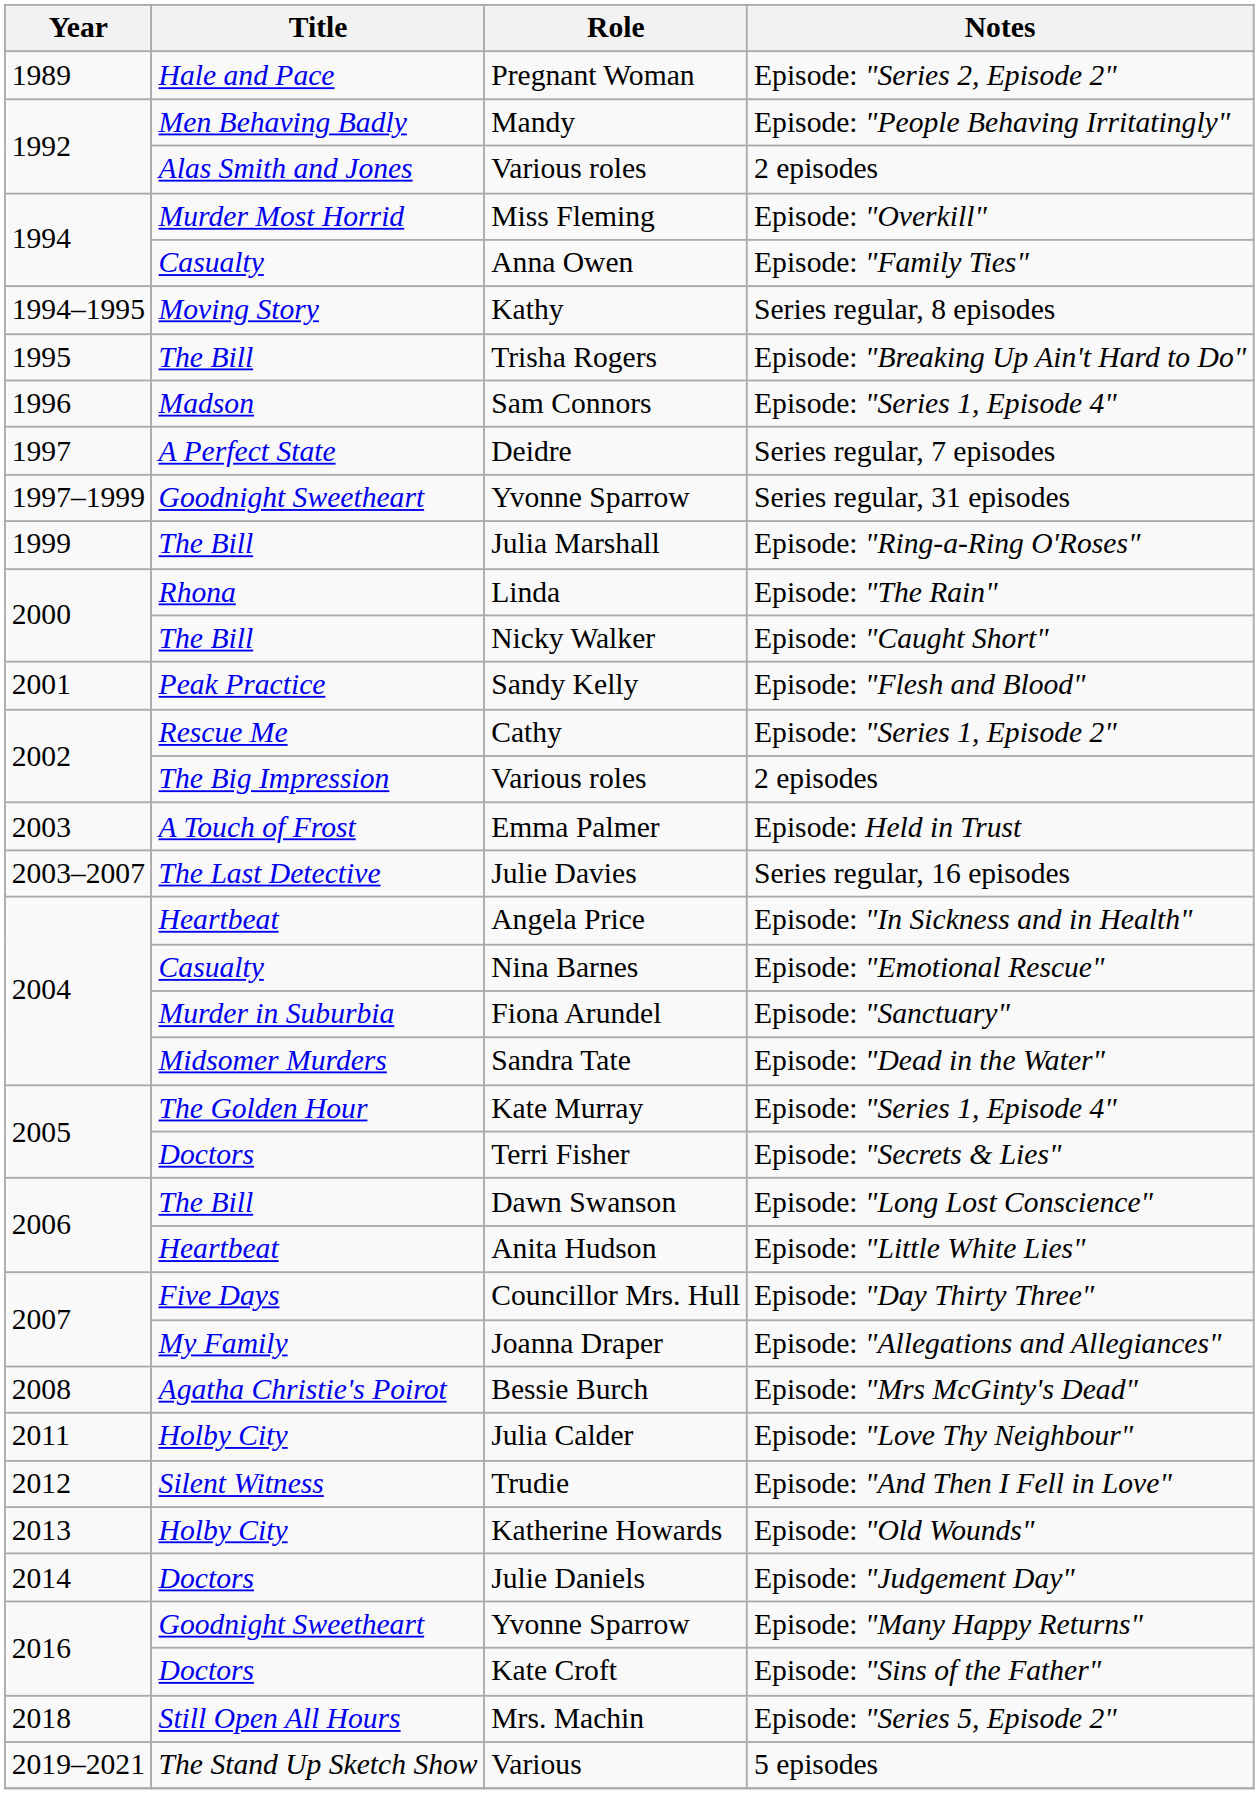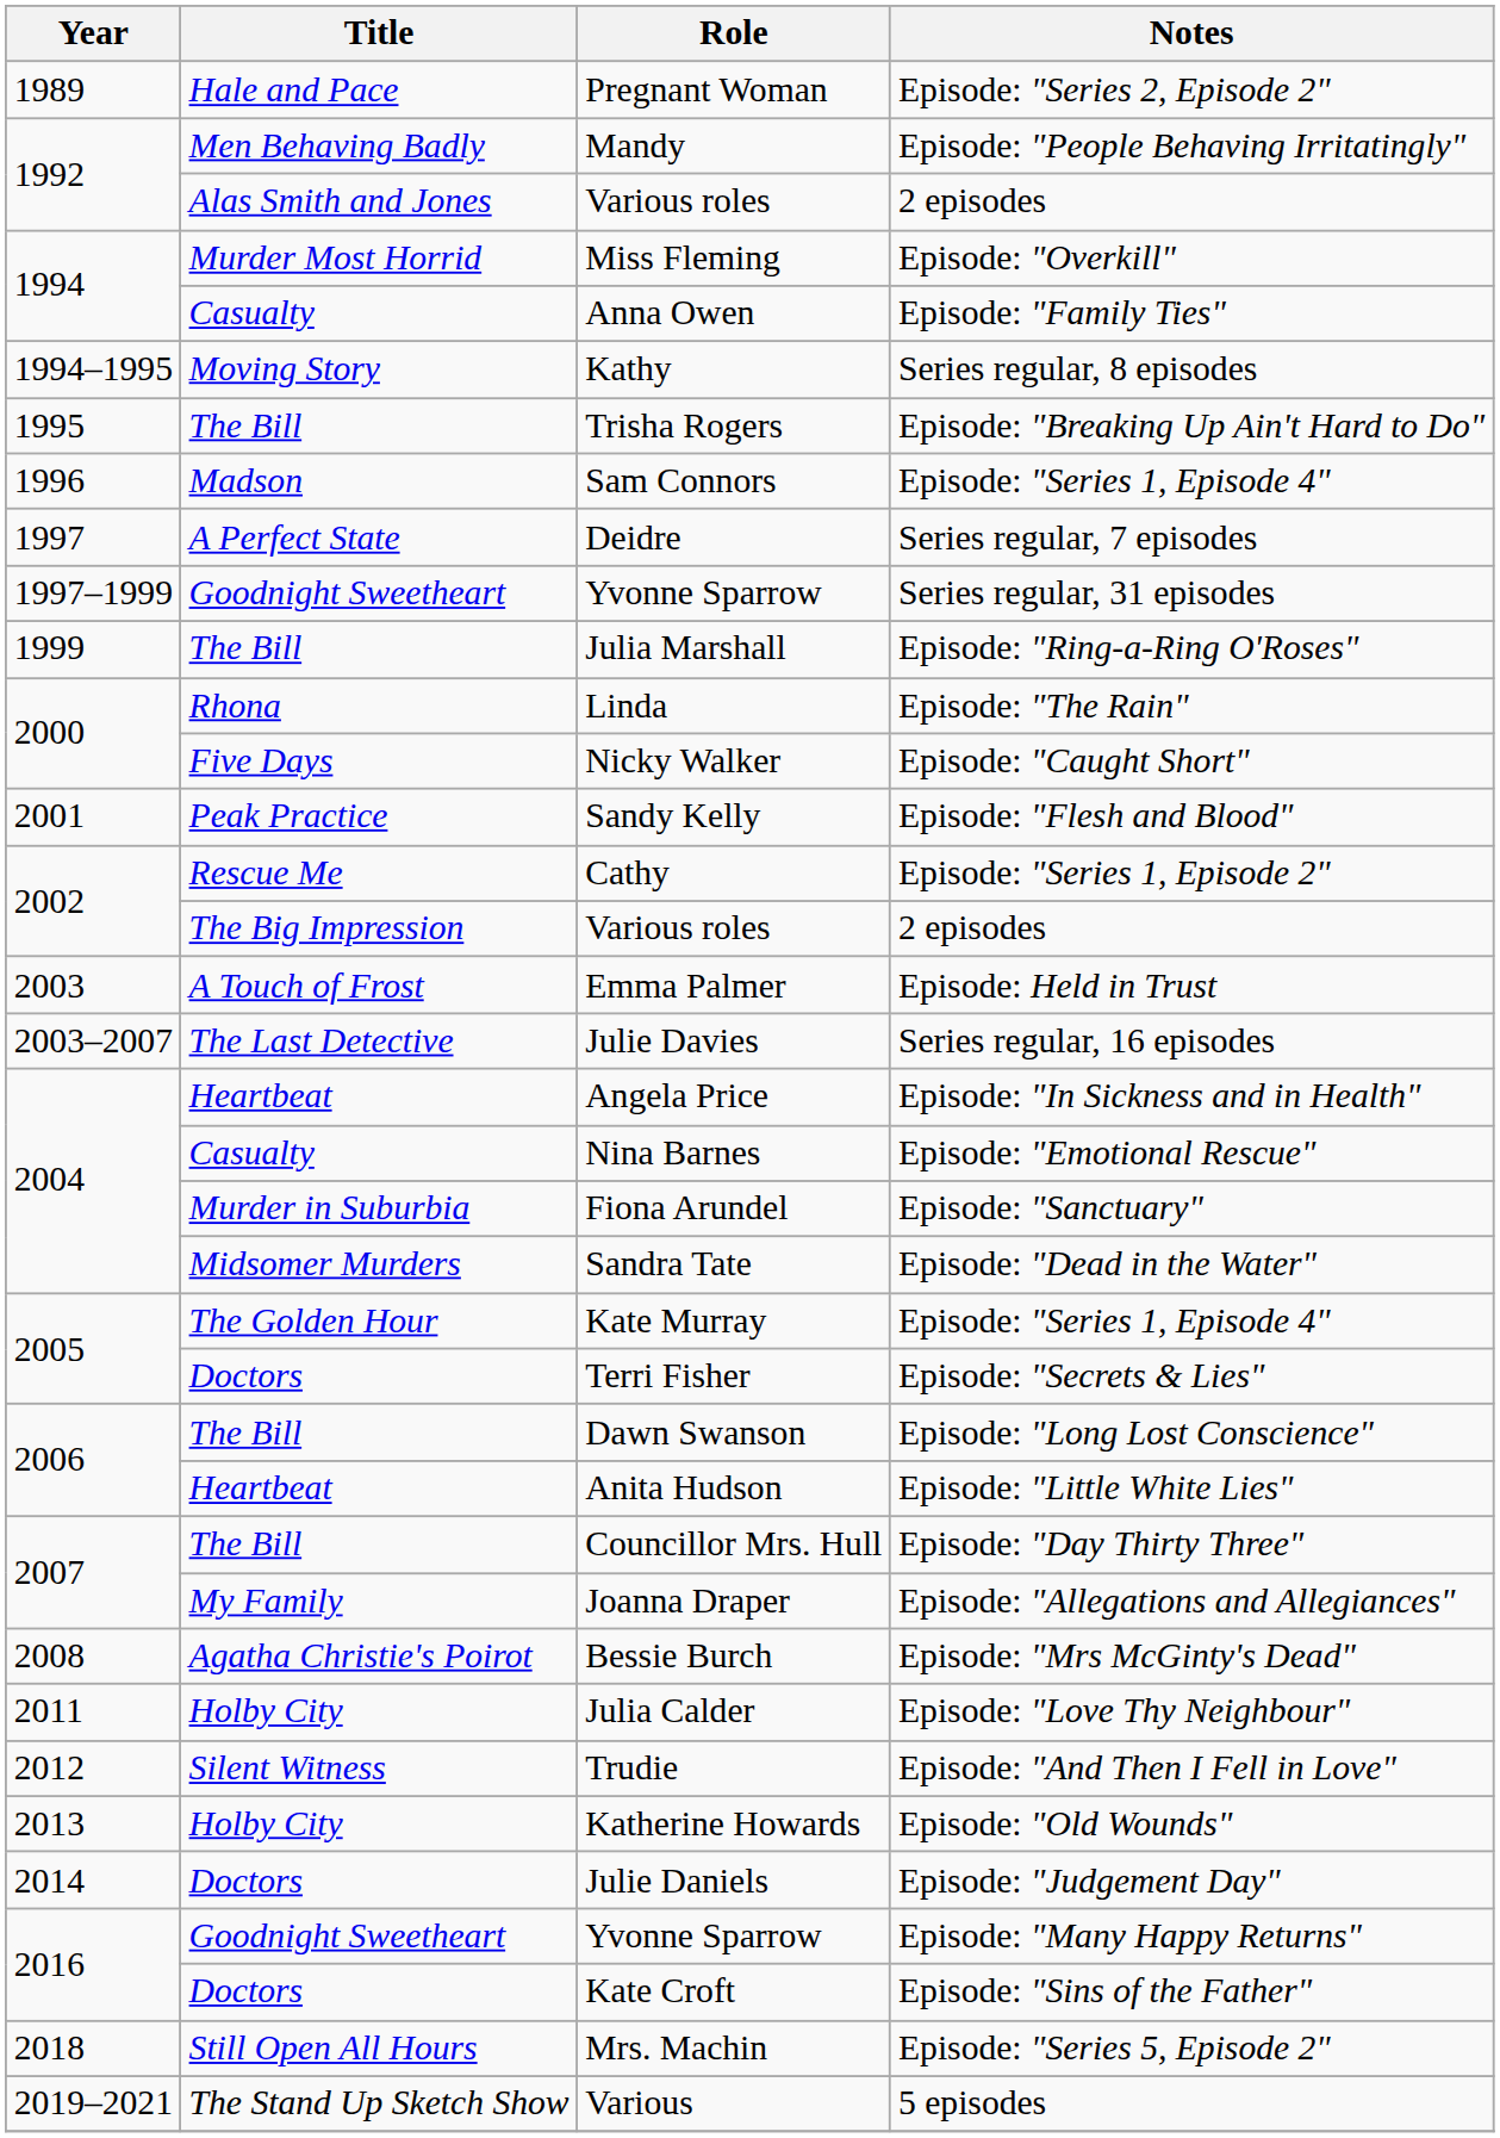Nicky Walker | Title: The Bill -> Five Days
Councillor Mrs. Hull | Title: Five Days -> The Bill
